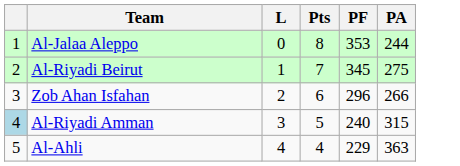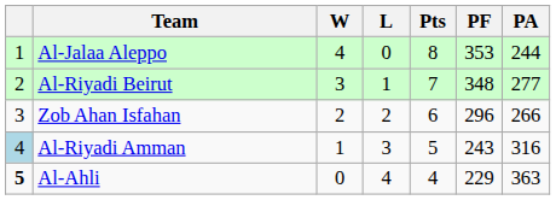+ column: W | 4 | 3 | 2 | 1 | 0
Al-Riyadi Beirut | PF: 345 -> 348
Al-Riyadi Beirut | PA: 275 -> 277
Al-Riyadi Amman | PF: 240 -> 243
Al-Riyadi Amman | PA: 315 -> 316
Al-Ahli | column 1: normal -> bold
